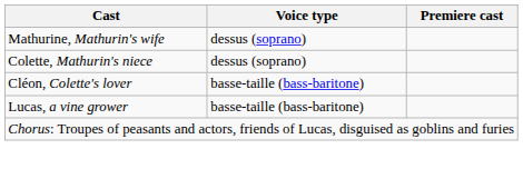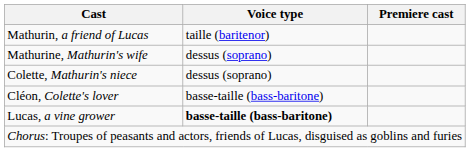+ row: Mathurin, a friend of Lucas | taille (baritenor)
Lucas, a vine grower | Voice type: normal -> bold
